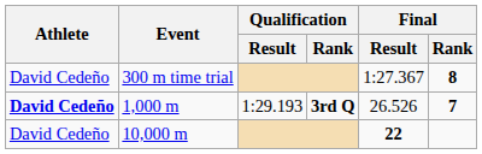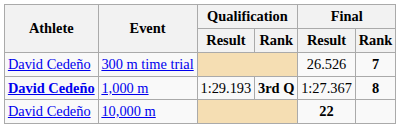300 m time trial | Final / Result: 1:27.367 -> 26.526
300 m time trial | Final / Rank: 8 -> 7
1,000 m | Final / Result: 26.526 -> 1:27.367
1,000 m | Final / Rank: 7 -> 8
